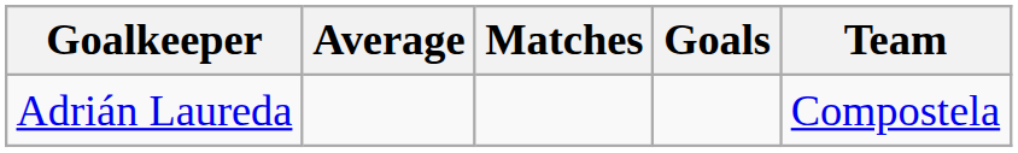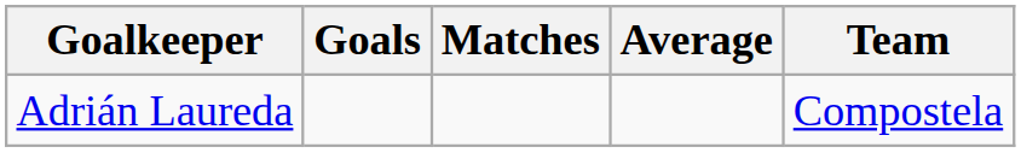columns swapped: Goals <-> Average
